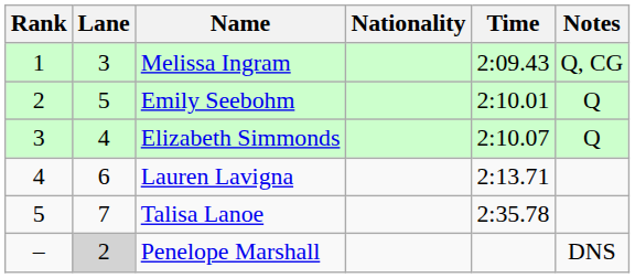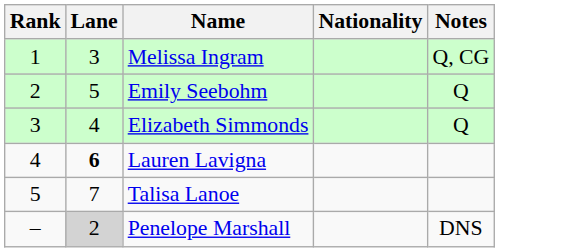- column: Time | 2:09.43 | 2:10.01 | 2:10.07 | 2:13.71 | 2:35.78
Lauren Lavigna | Lane: normal -> bold
